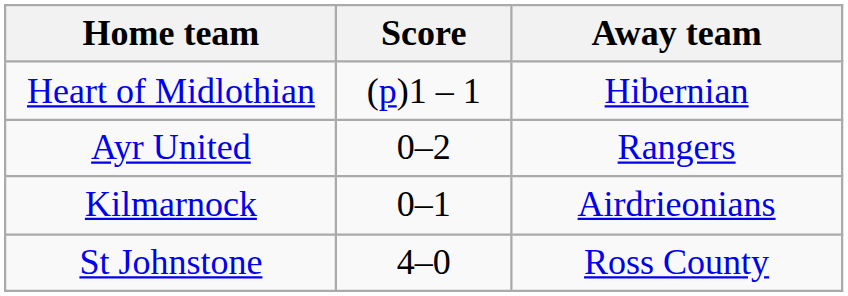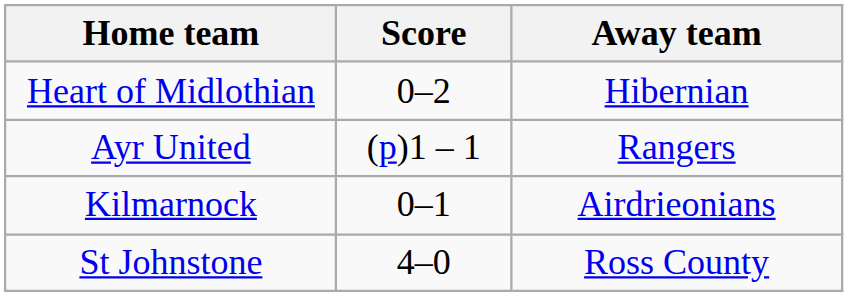Heart of Midlothian | Score: (p)1 – 1 -> 0–2
Ayr United | Score: 0–2 -> (p)1 – 1
